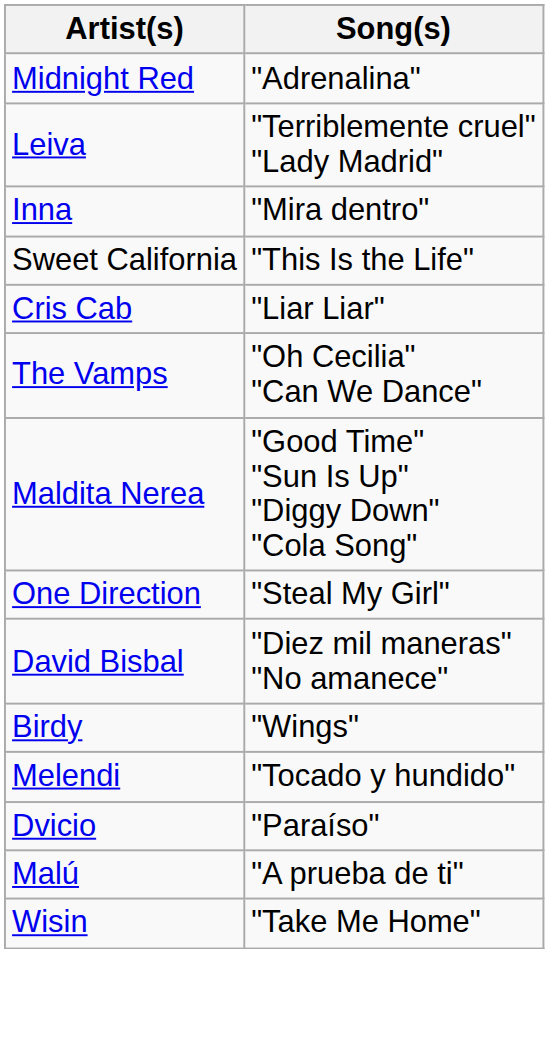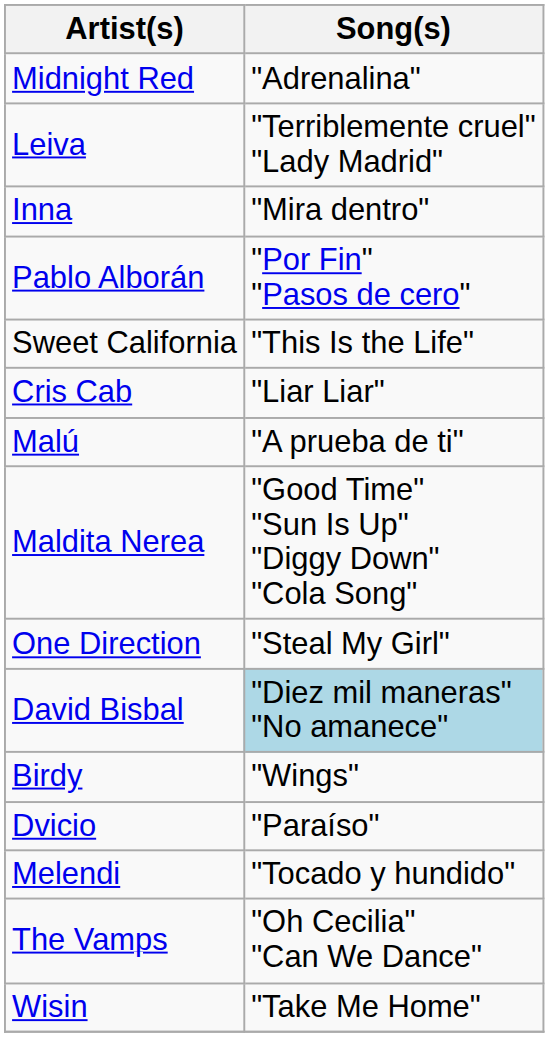+ row: Pablo Alborán | "Por Fin" "Pasos de cero"
rows swapped: Malú <-> The Vamps
David Bisbal | Song(s): no background -> lightblue background
rows swapped: Dvicio <-> Melendi
